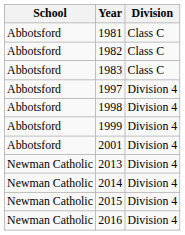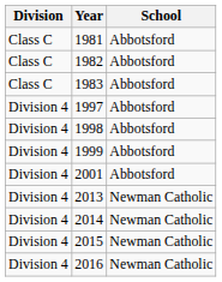columns swapped: School <-> Division
